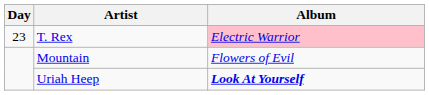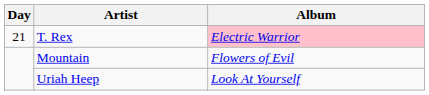T. Rex | Day: 23 -> 21
Uriah Heep | Album: bold -> normal
